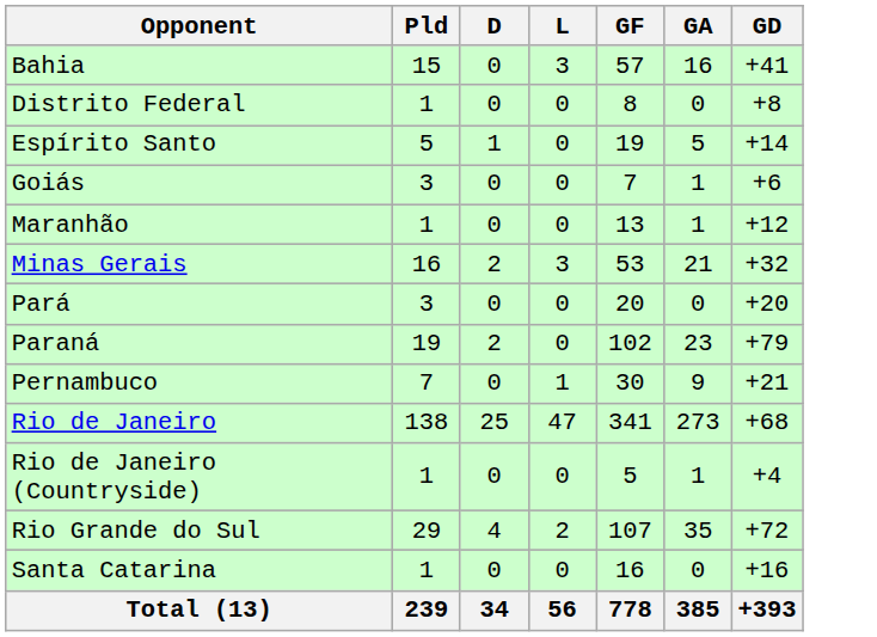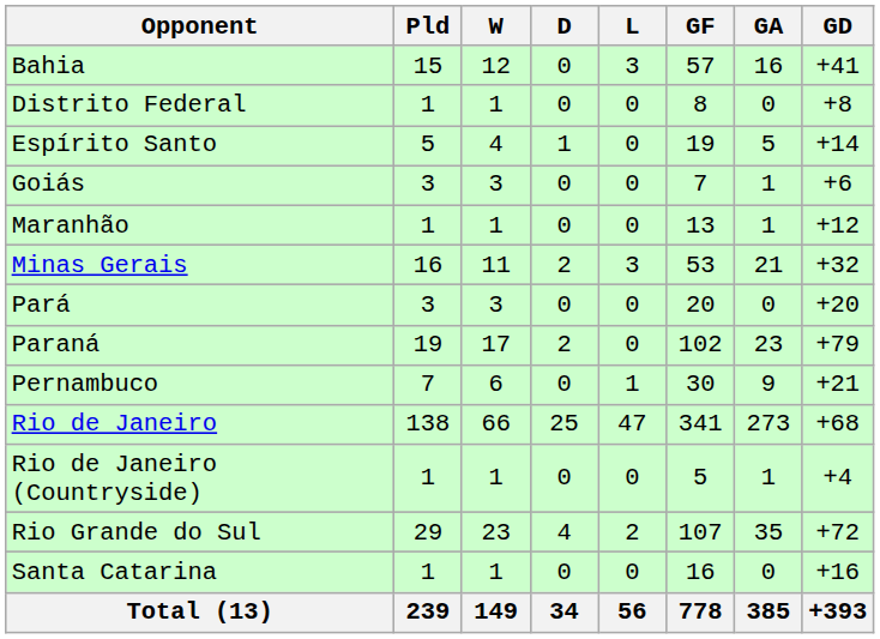+ column: W | 12 | 1 | 4 | 3 | 1 | 11 | 3 | 17 | 6 | 66 | 1 | 23 | 1 | 149
